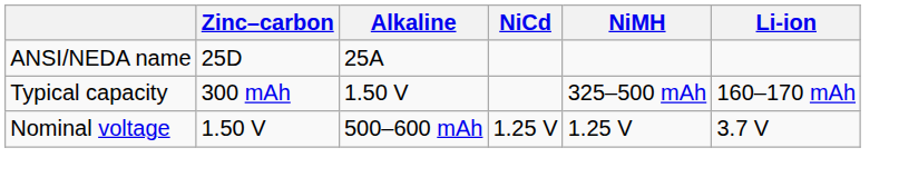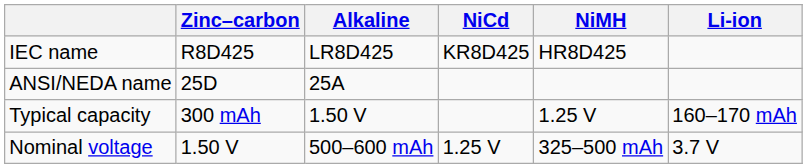+ row: IEC name | R8D425 | LR8D425 | KR8D425 | HR8D425
Typical capacity | NiMH: 325–500 mAh -> 1.25 V
Nominal voltage | NiMH: 1.25 V -> 325–500 mAh
